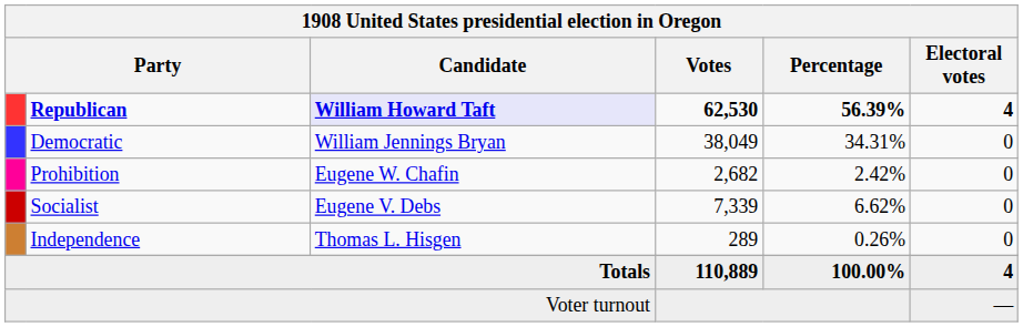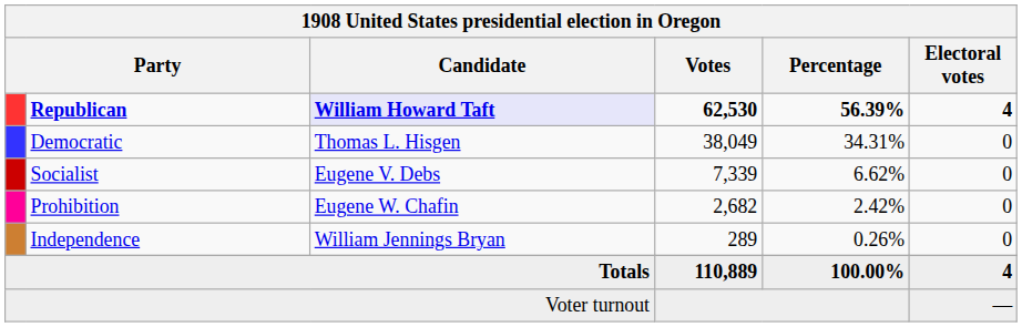Democratic | Candidate: William Jennings Bryan -> Thomas L. Hisgen
rows swapped: Socialist <-> Prohibition
Independence | Candidate: Thomas L. Hisgen -> William Jennings Bryan
